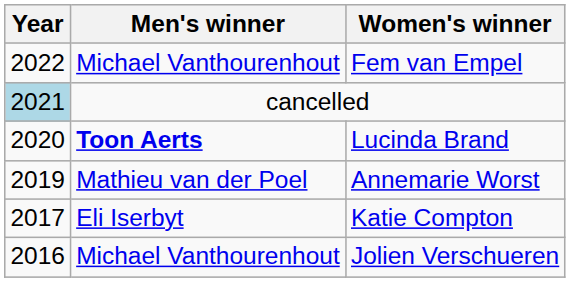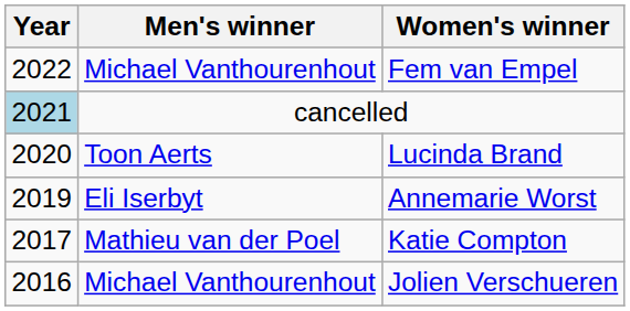Lucinda Brand | Men's winner: bold -> normal
Annemarie Worst | Men's winner: Mathieu van der Poel -> Eli Iserbyt
Katie Compton | Men's winner: Eli Iserbyt -> Mathieu van der Poel
